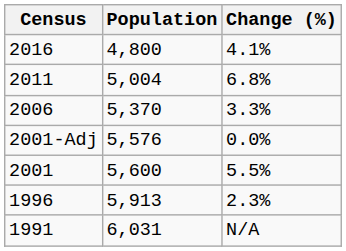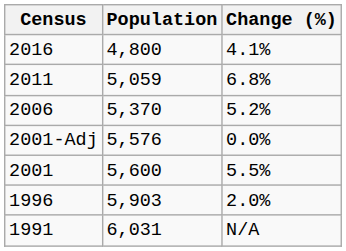2011 | Population: 5,004 -> 5,059
2006 | Change (%): 3.3% -> 5.2%
1996 | Population: 5,913 -> 5,903
1996 | Change (%): 2.3% -> 2.0%
